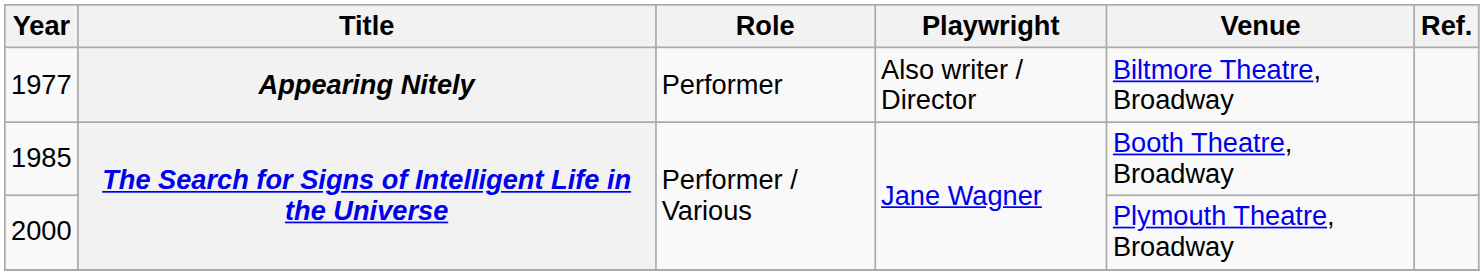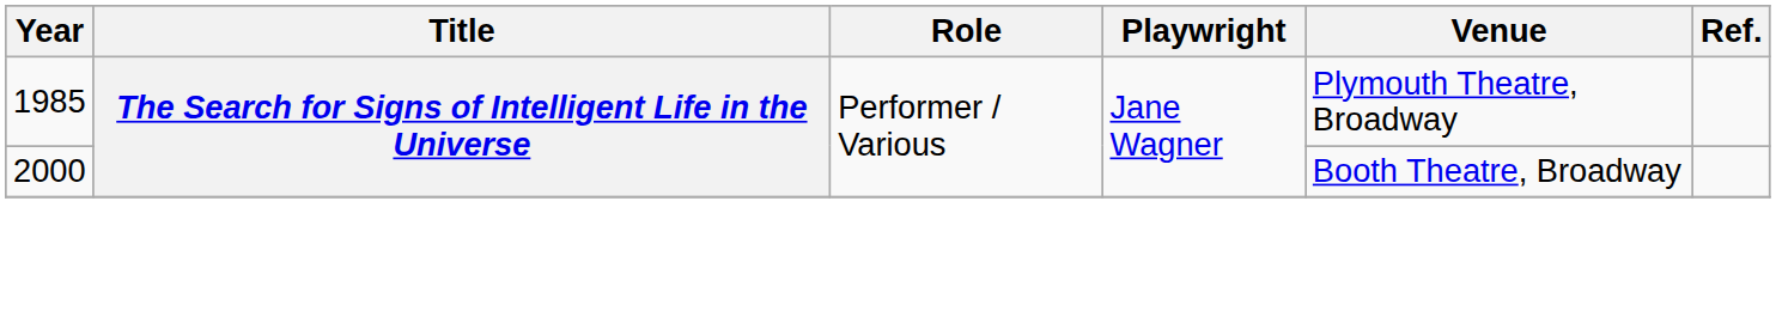- row: 1977 | Appearing Nitely | Performer | Also writer / Director | Biltmore Theatre, Broadway
1985 | Venue: Booth Theatre, Broadway -> Plymouth Theatre, Broadway
2000 | Venue: Plymouth Theatre, Broadway -> Booth Theatre, Broadway
